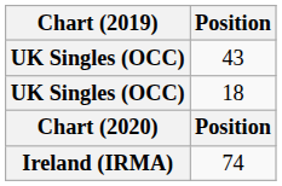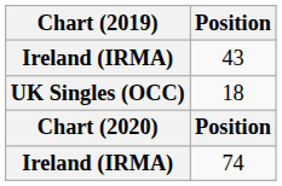43 | Chart (2019): UK Singles (OCC) -> Ireland (IRMA)
